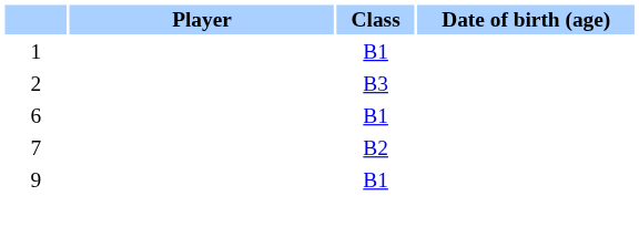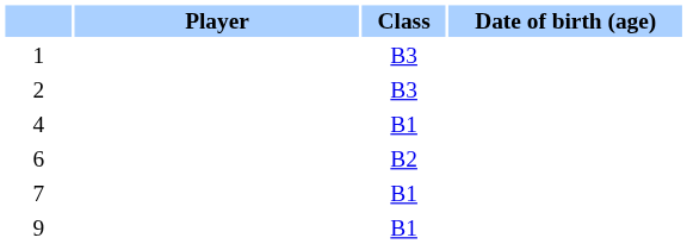1 | Class: B1 -> B3
+ row: 4 | B1
6 | Class: B1 -> B2
7 | Class: B2 -> B1
